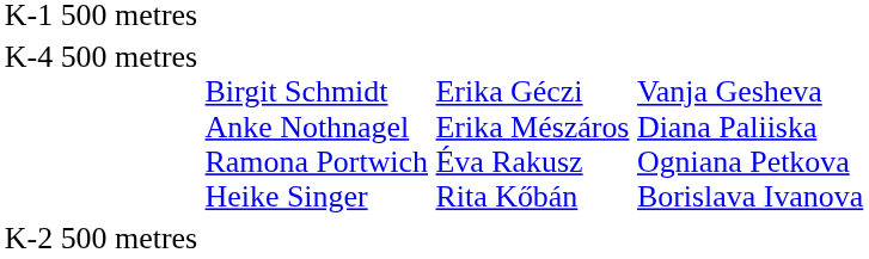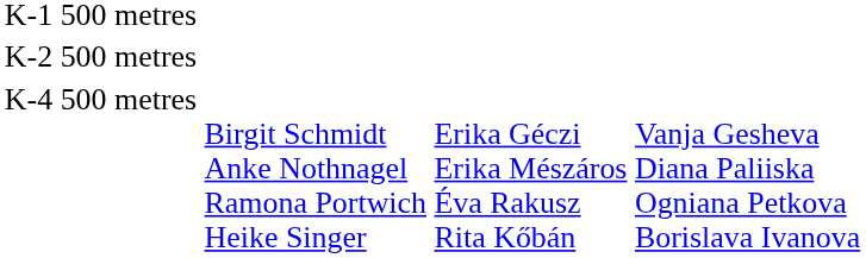rows swapped: K-2 500 metres <-> K-4 500 metres
